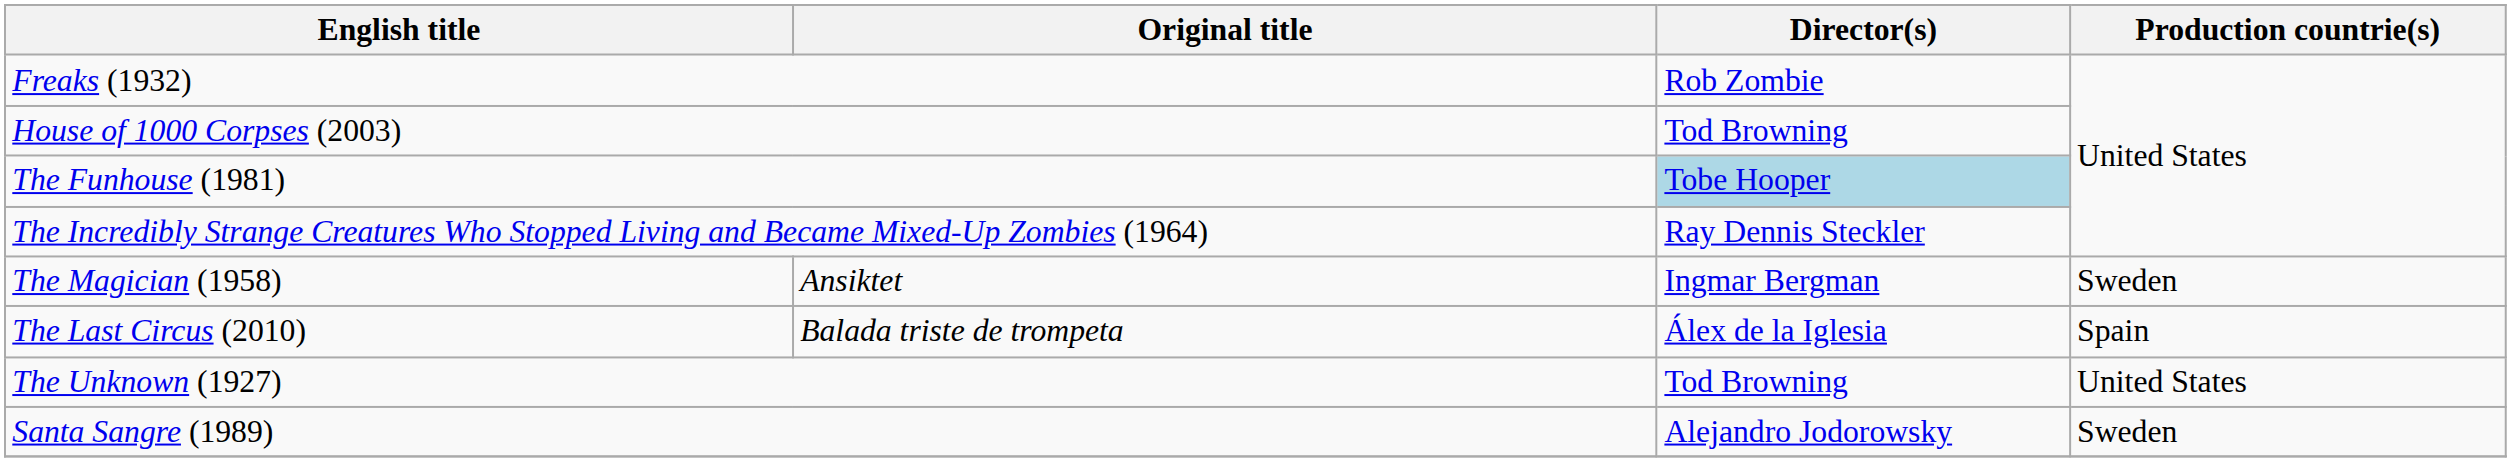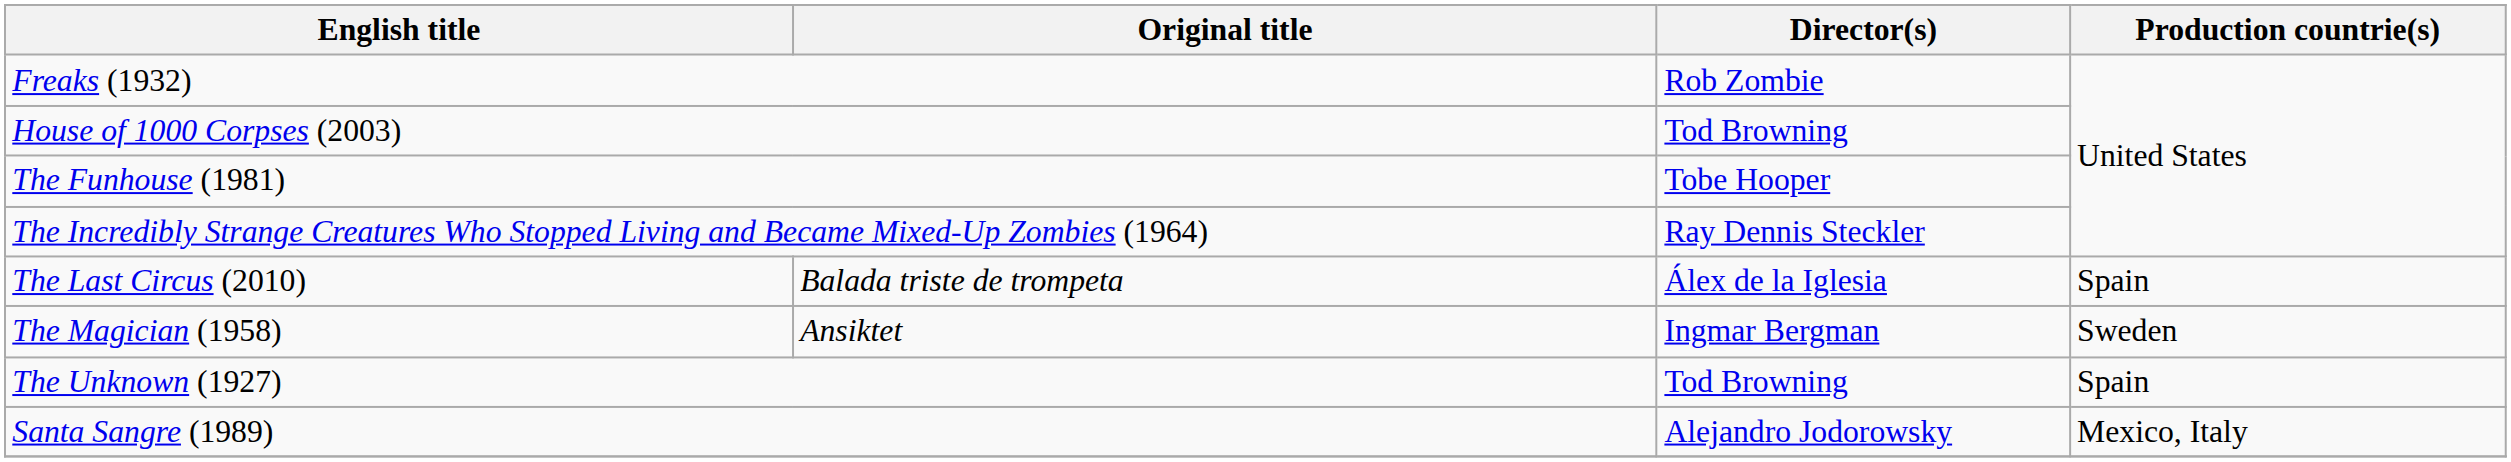The Funhouse (1981) | Director(s): lightblue background -> no background
rows swapped: The Last Circus (2010) <-> The Magician (1958)
The Unknown (1927) | Production countrie(s): United States -> Spain
Santa Sangre (1989) | Production countrie(s): Sweden -> Mexico, Italy
